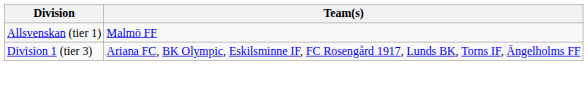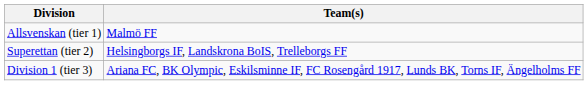+ row: Superettan (tier 2) | Helsingborgs IF, Landskrona BoIS, Trelleborgs FF
